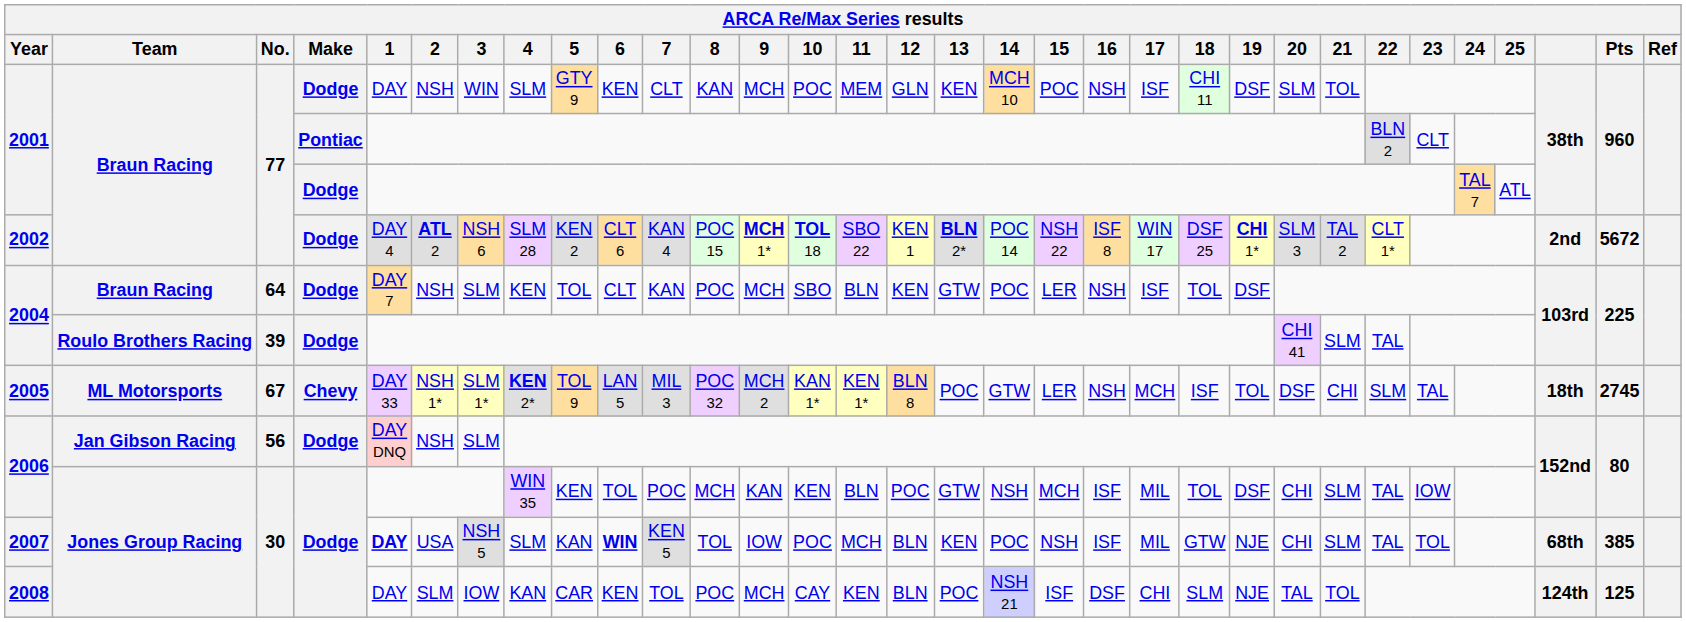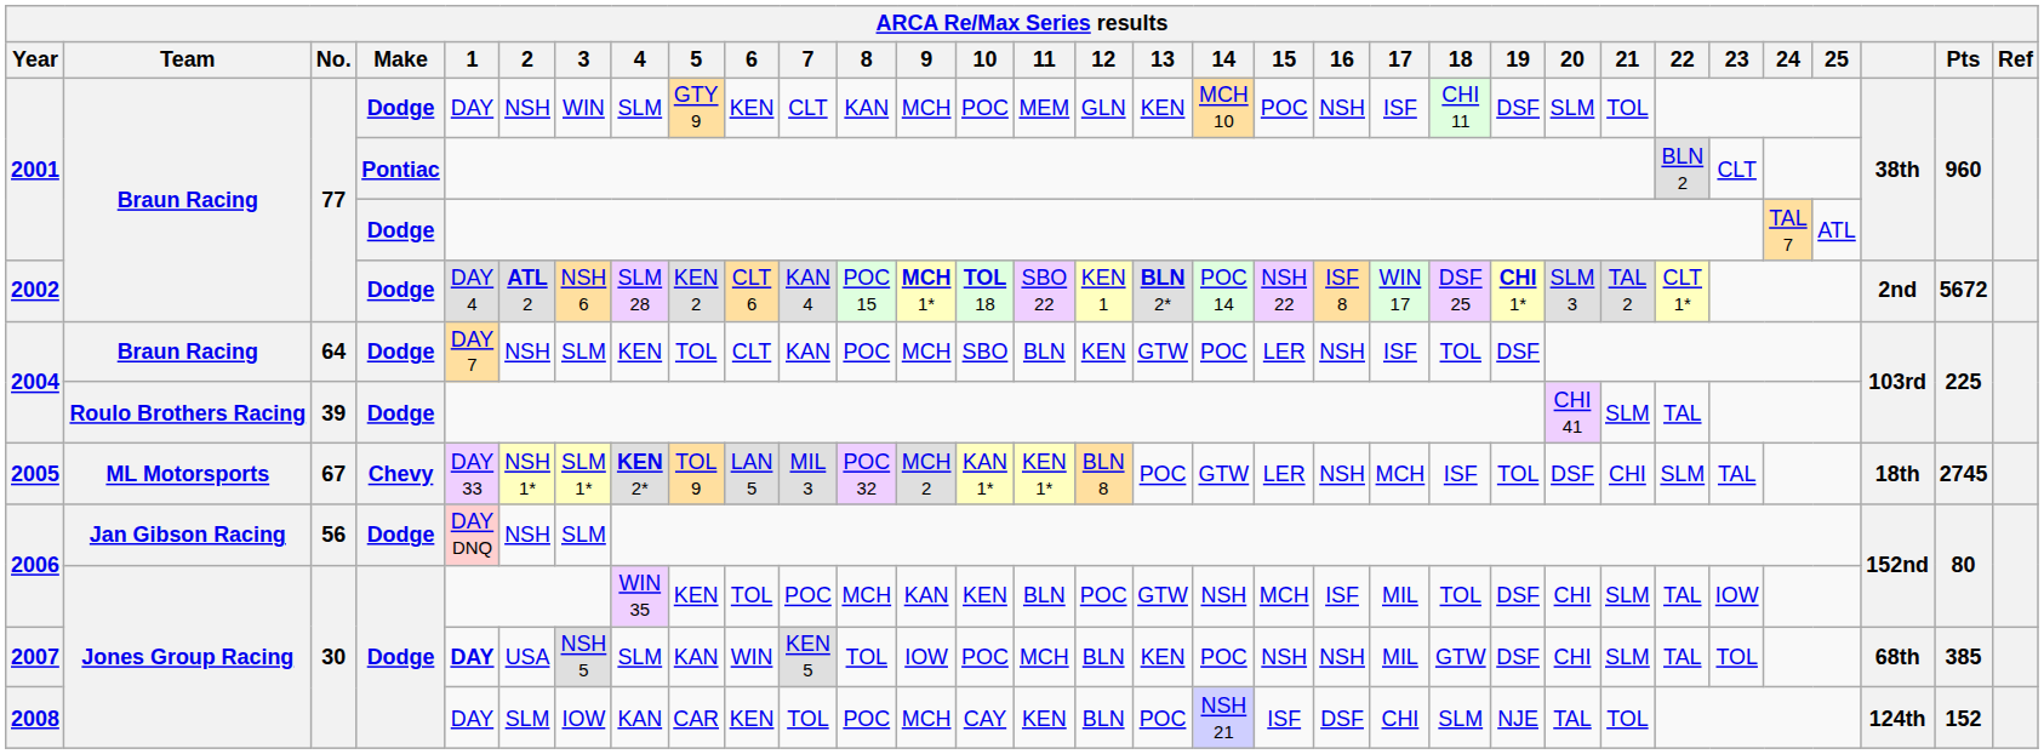2007 | 6: bold -> normal
2007 | 16: ISF -> NSH
2007 | 19: NJE -> DSF
2008 | Pts: 125 -> 152
